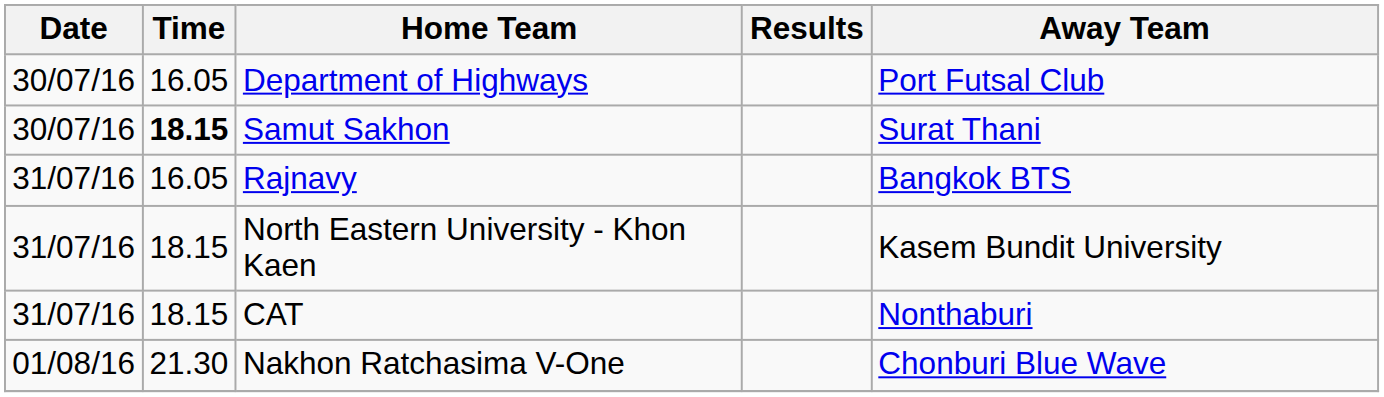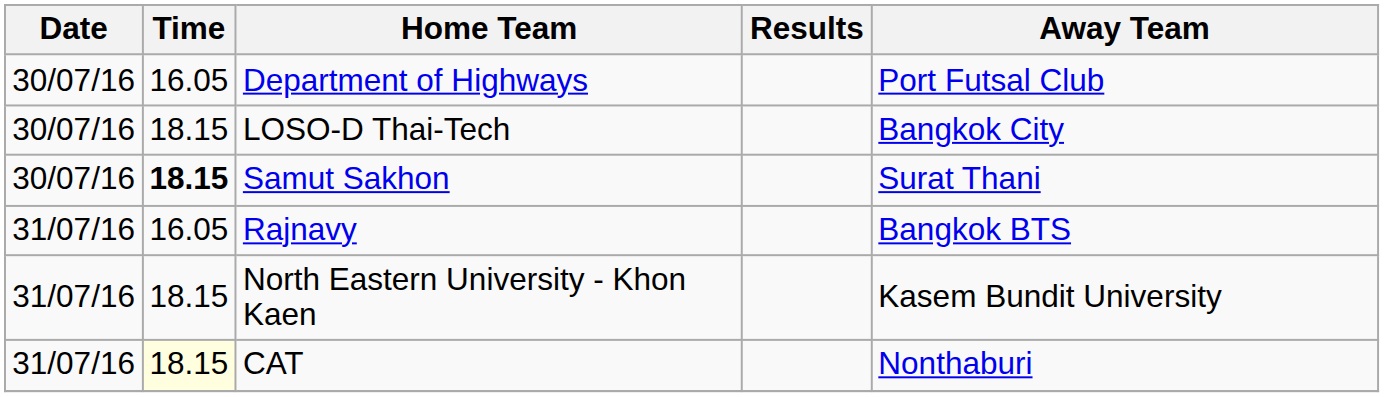+ row: 30/07/16 | 18.15 | LOSO-D Thai-Tech | Bangkok City
CAT | Time: no background -> lightyellow background
- row: 01/08/16 | 21.30 | Nakhon Ratchasima V-One | Chonburi Blue Wave
